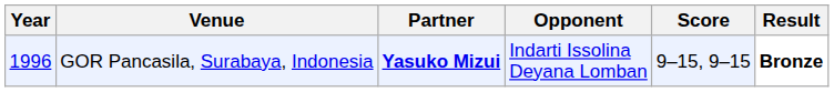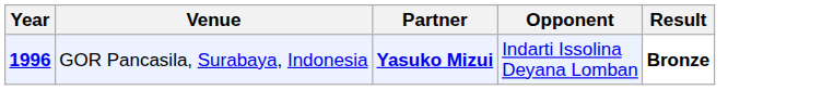- column: Score | 9–15, 9–15
GOR Pancasila, Surabaya, Indonesia | Year: normal -> bold
